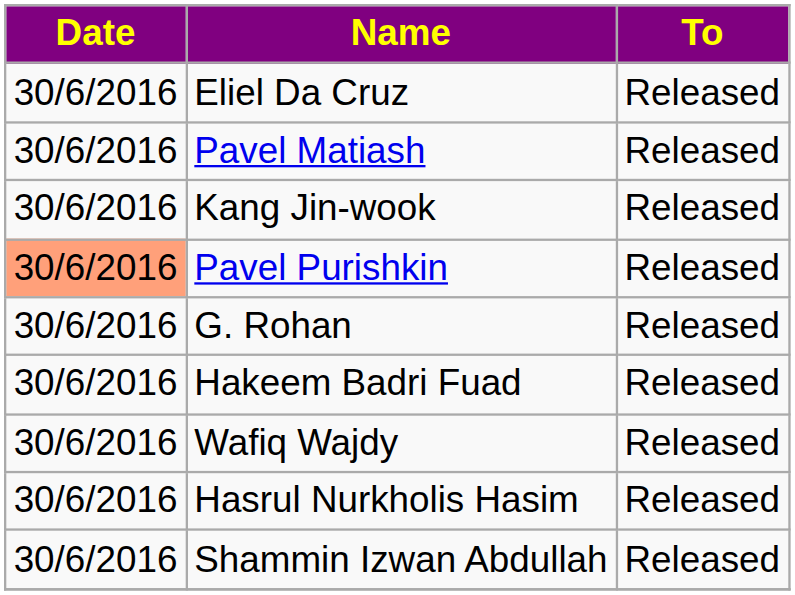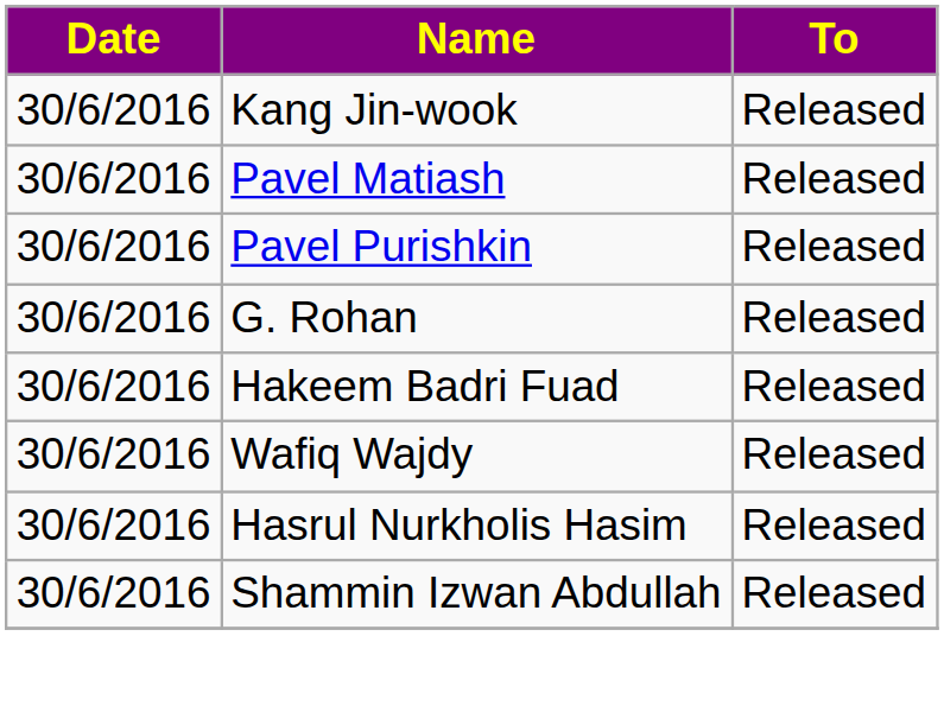- row: 30/6/2016 | Eliel Da Cruz | Released
rows swapped: Kang Jin-wook <-> Pavel Matiash
Pavel Purishkin | Date: lightsalmon background -> no background
